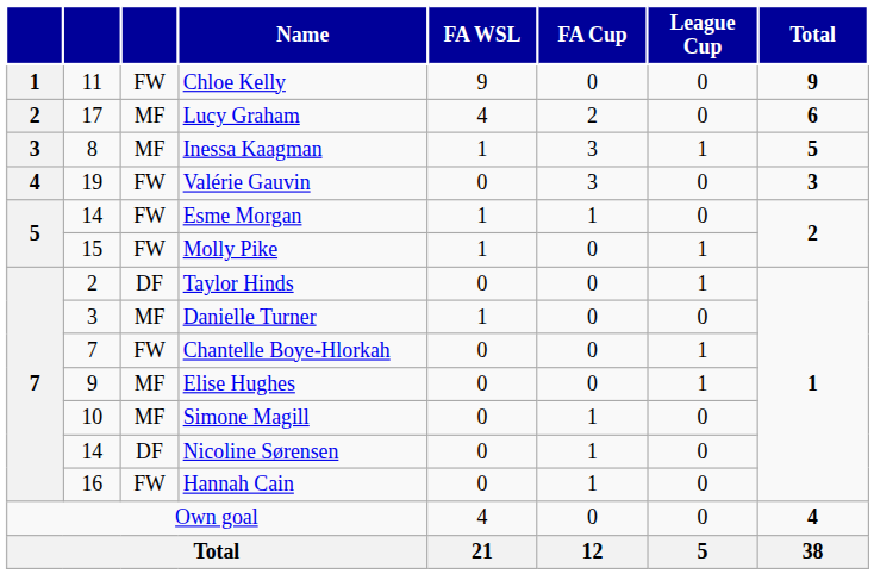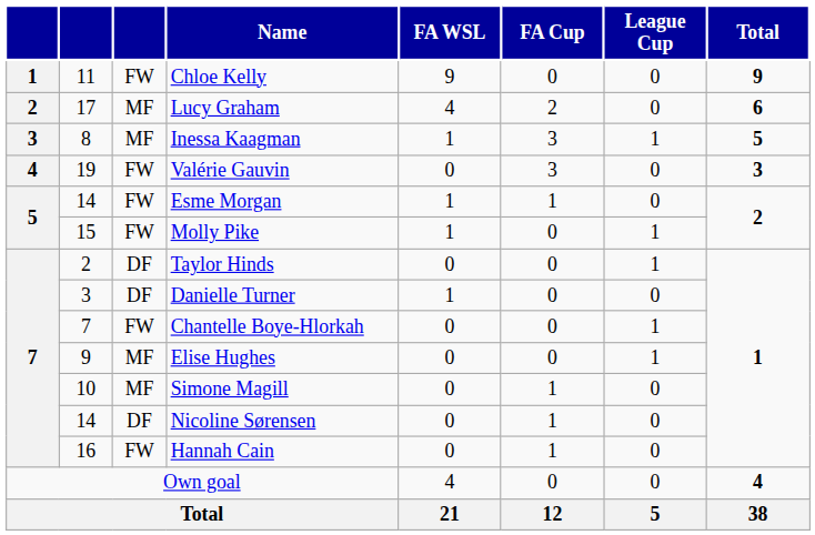Danielle Turner | column 3: MF -> DF
